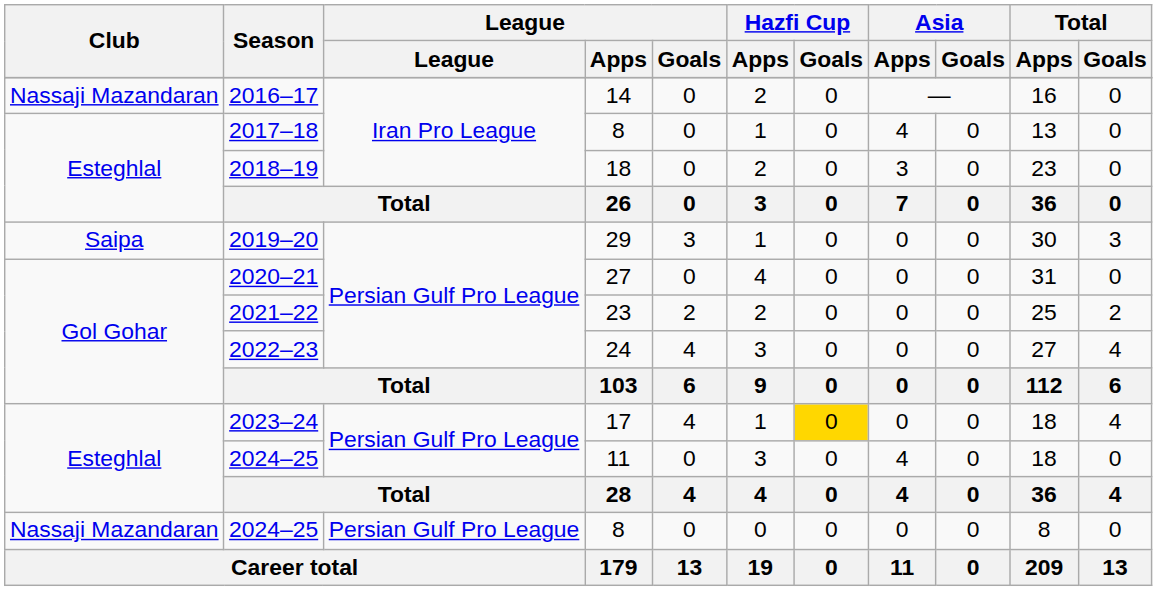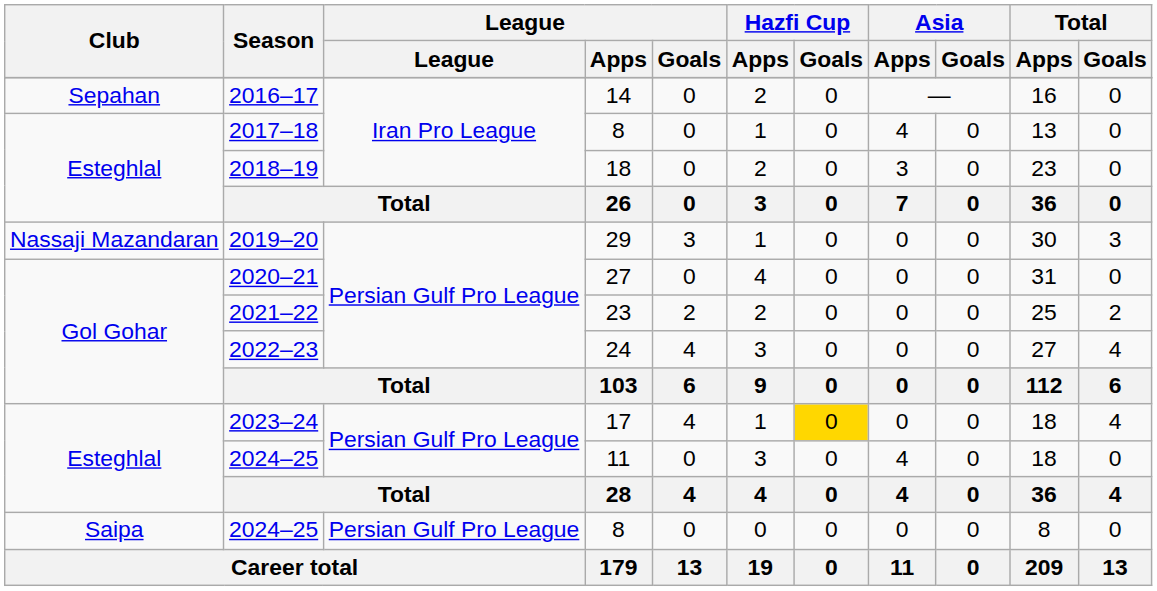2016–17 | Club: Nassaji Mazandaran -> Sepahan
2019–20 | Club: Saipa -> Nassaji Mazandaran
2024–25 / 8 | Club: Nassaji Mazandaran -> Saipa
